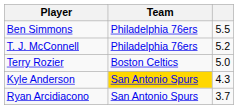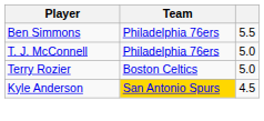T. J. McConnell | column 3: 5.2 -> 5.0
Kyle Anderson | column 3: 4.3 -> 4.5
- row: Ryan Arcidiacono | San Antonio Spurs | 3.7
